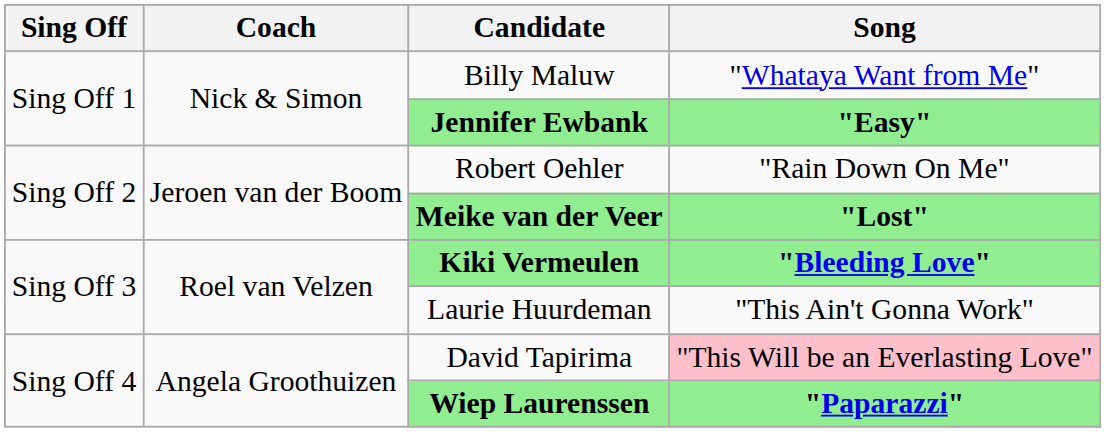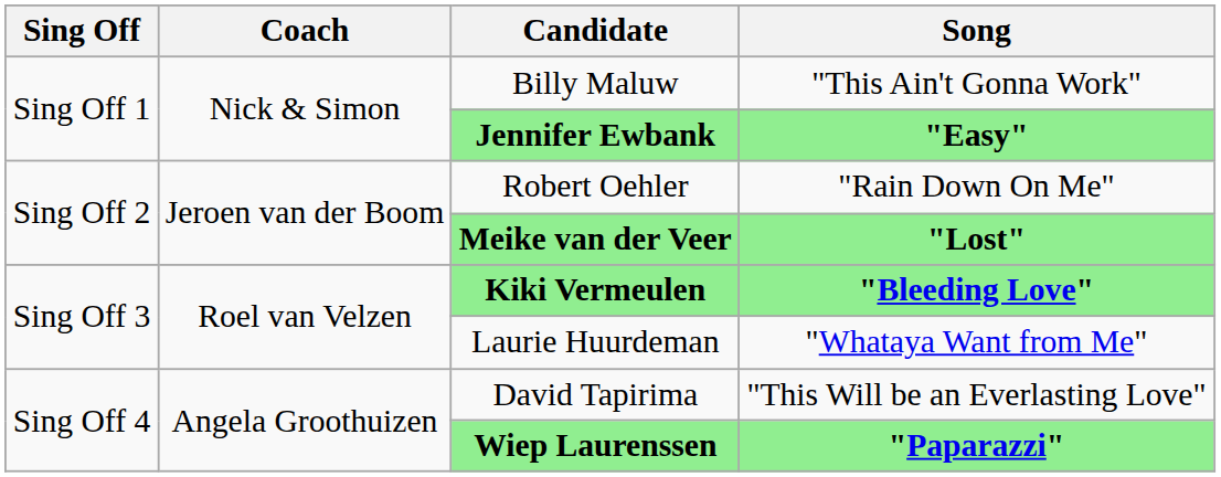Billy Maluw | Song: "Whataya Want from Me" -> "This Ain't Gonna Work"
Laurie Huurdeman | Song: "This Ain't Gonna Work" -> "Whataya Want from Me"
David Tapirima | Song: pink background -> no background
